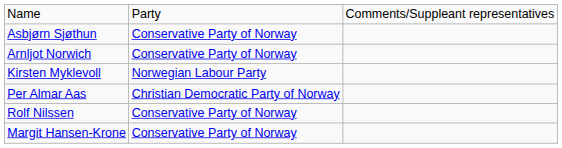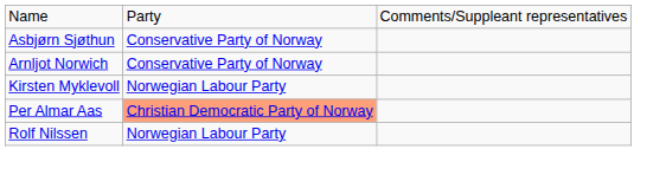Per Almar Aas | column 2: no background -> lightsalmon background
Rolf Nilssen | column 2: Conservative Party of Norway -> Norwegian Labour Party
- row: Margit Hansen-Krone | Conservative Party of Norway
